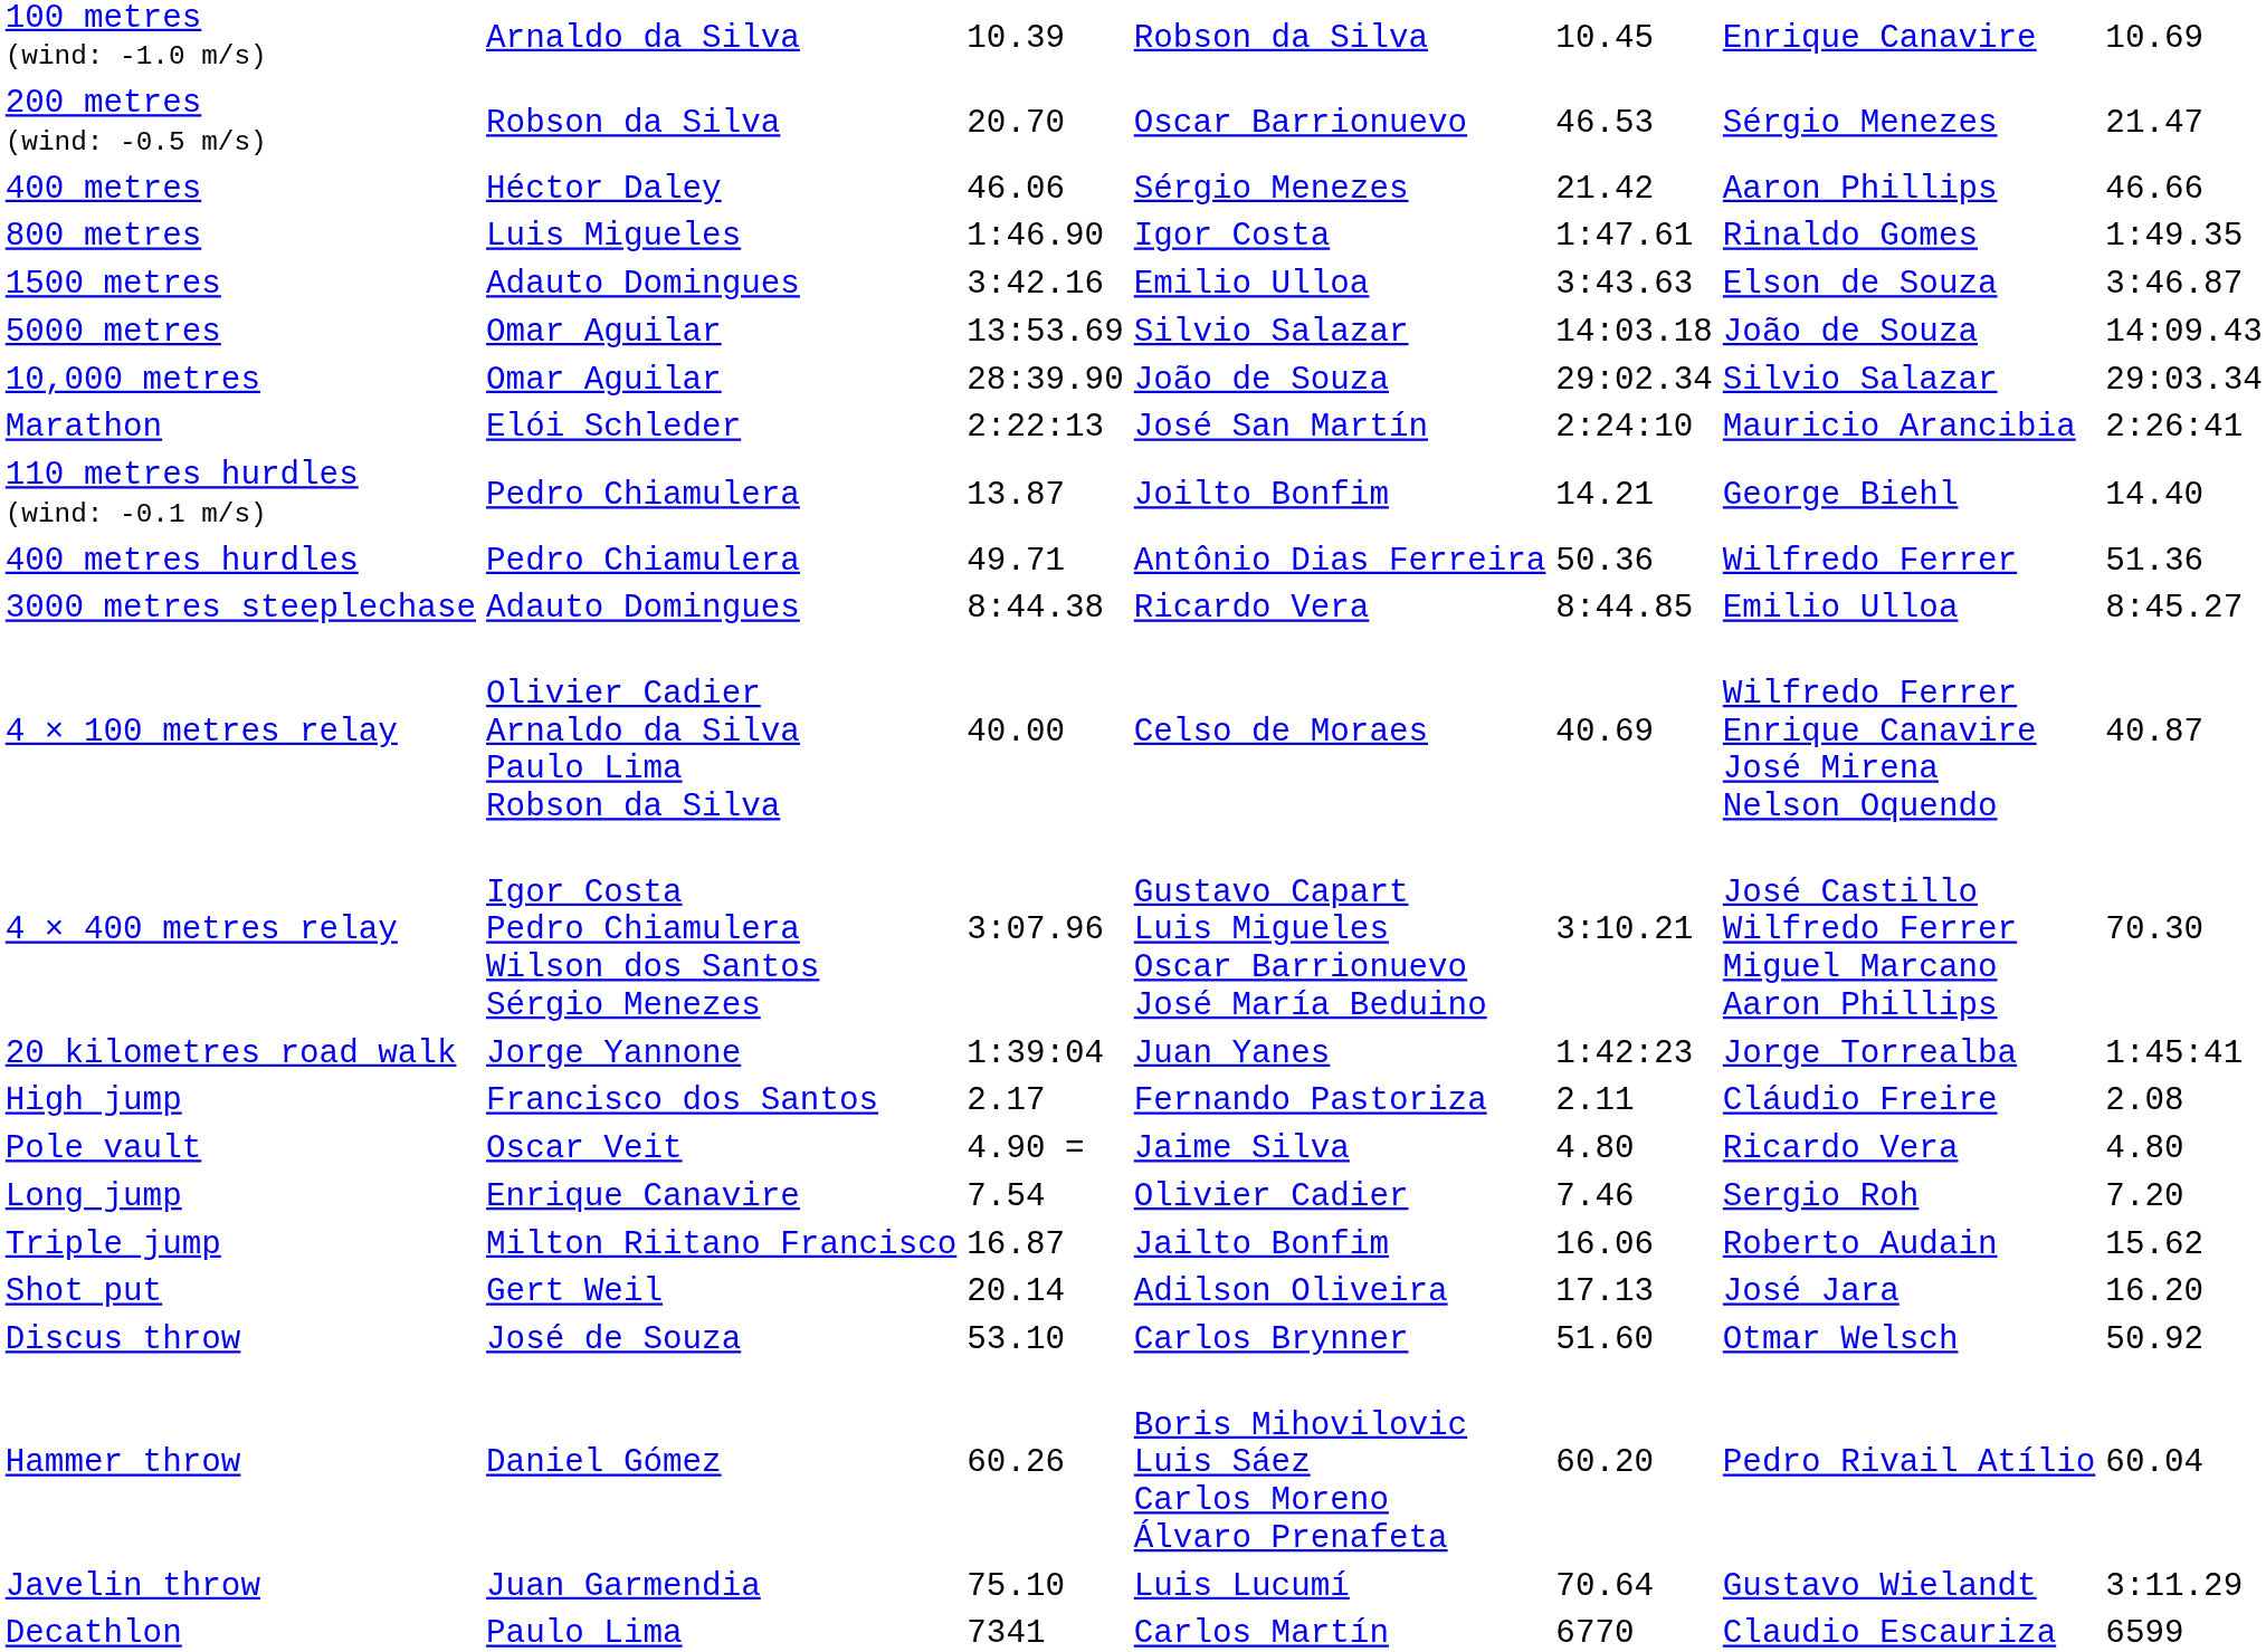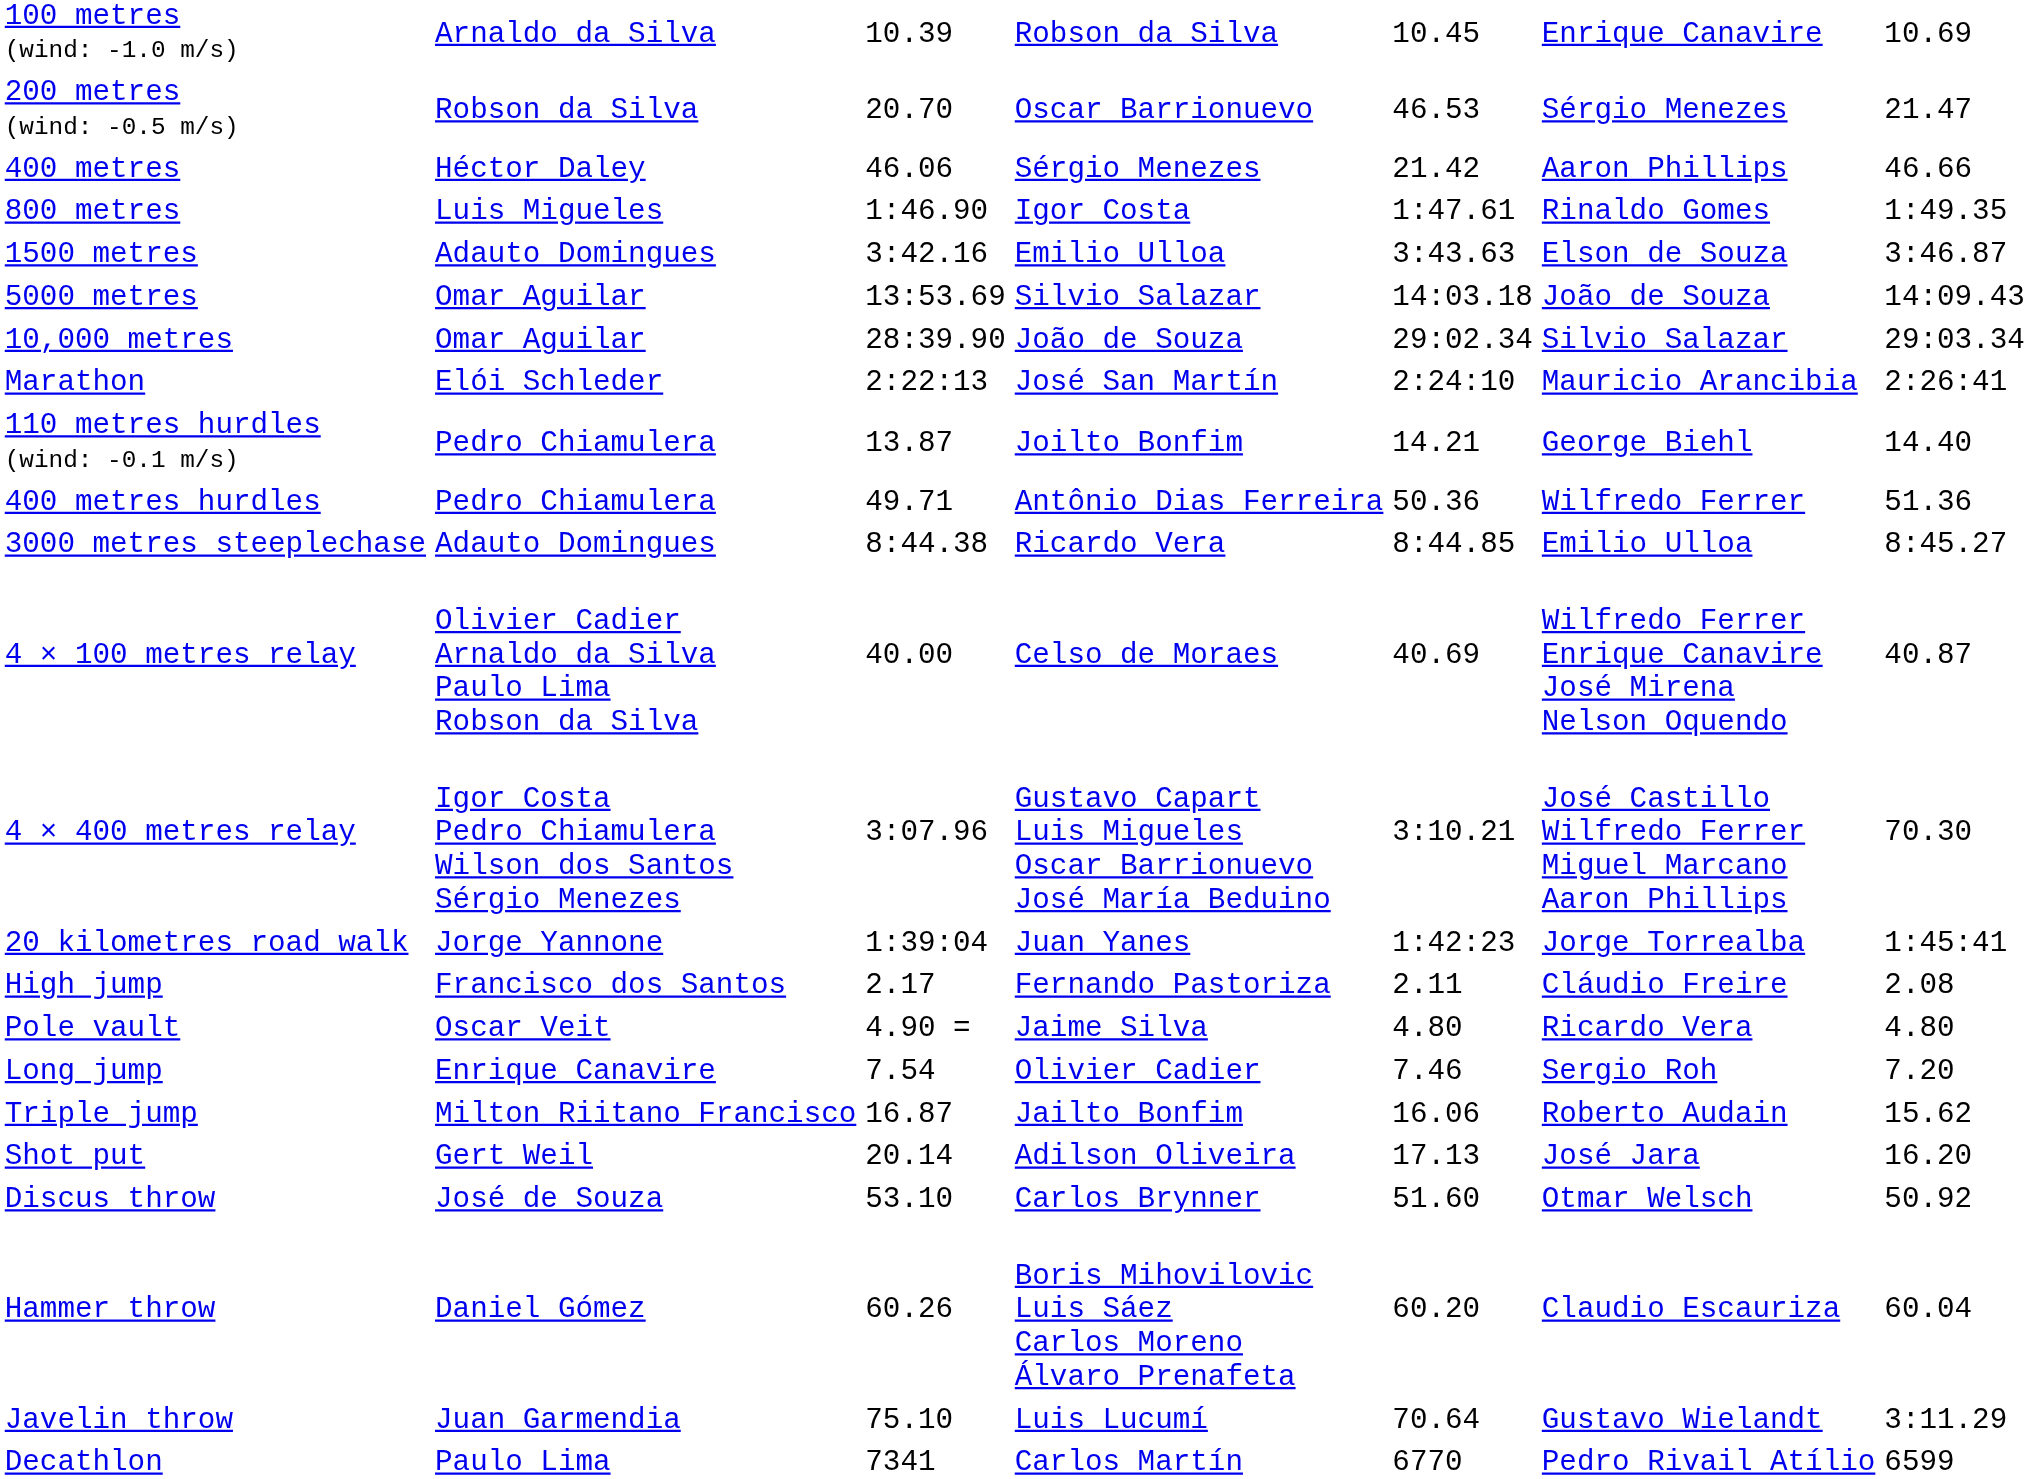Hammer throw | column 6: Pedro Rivail Atílio -> Claudio Escauriza
Decathlon | column 6: Claudio Escauriza -> Pedro Rivail Atílio
